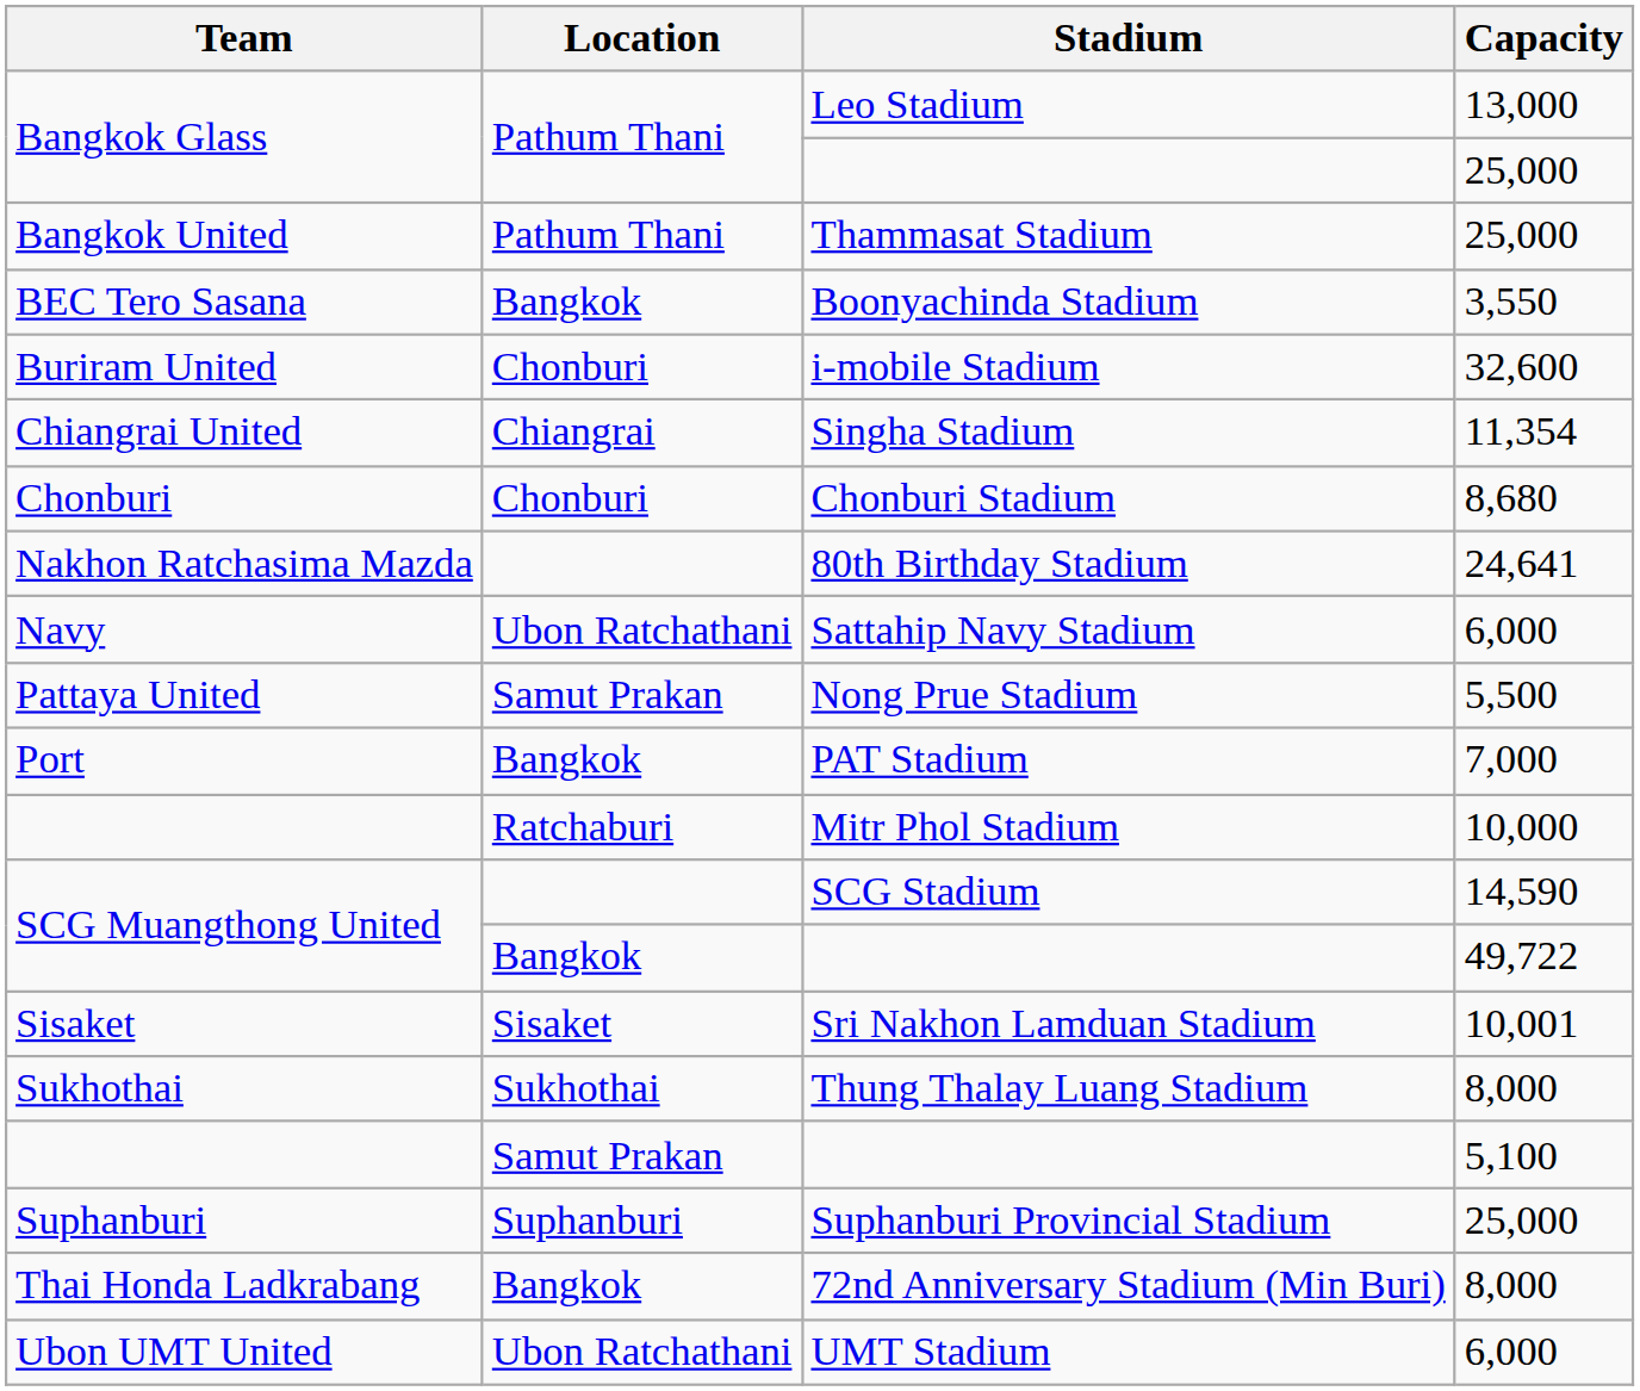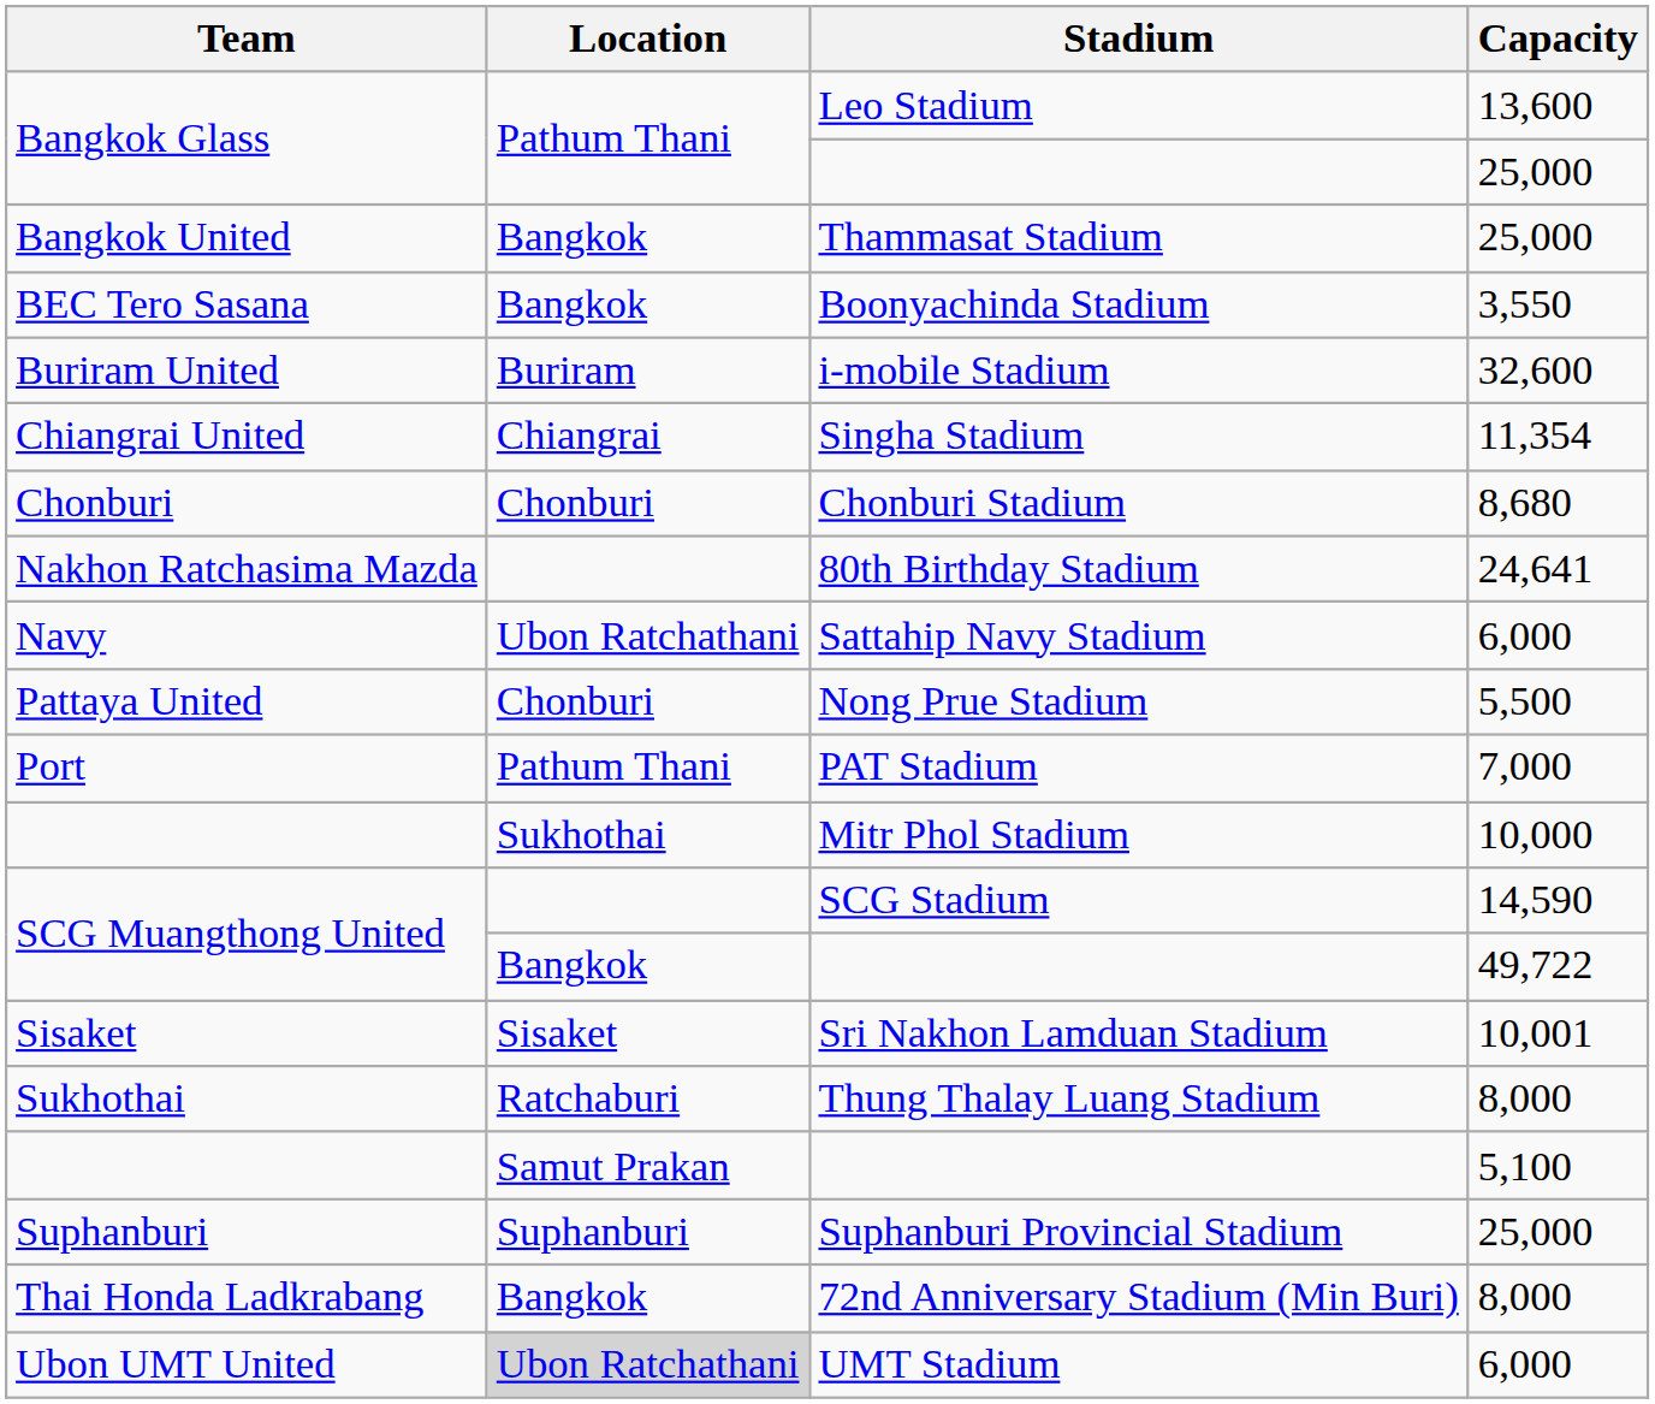Leo Stadium | Capacity: 13,000 -> 13,600
Thammasat Stadium | Location: Pathum Thani -> Bangkok
i-mobile Stadium | Location: Chonburi -> Buriram
Nong Prue Stadium | Location: Samut Prakan -> Chonburi
PAT Stadium | Location: Bangkok -> Pathum Thani
Mitr Phol Stadium | Location: Ratchaburi -> Sukhothai
Thung Thalay Luang Stadium | Location: Sukhothai -> Ratchaburi
UMT Stadium | Location: no background -> lightgrey background
